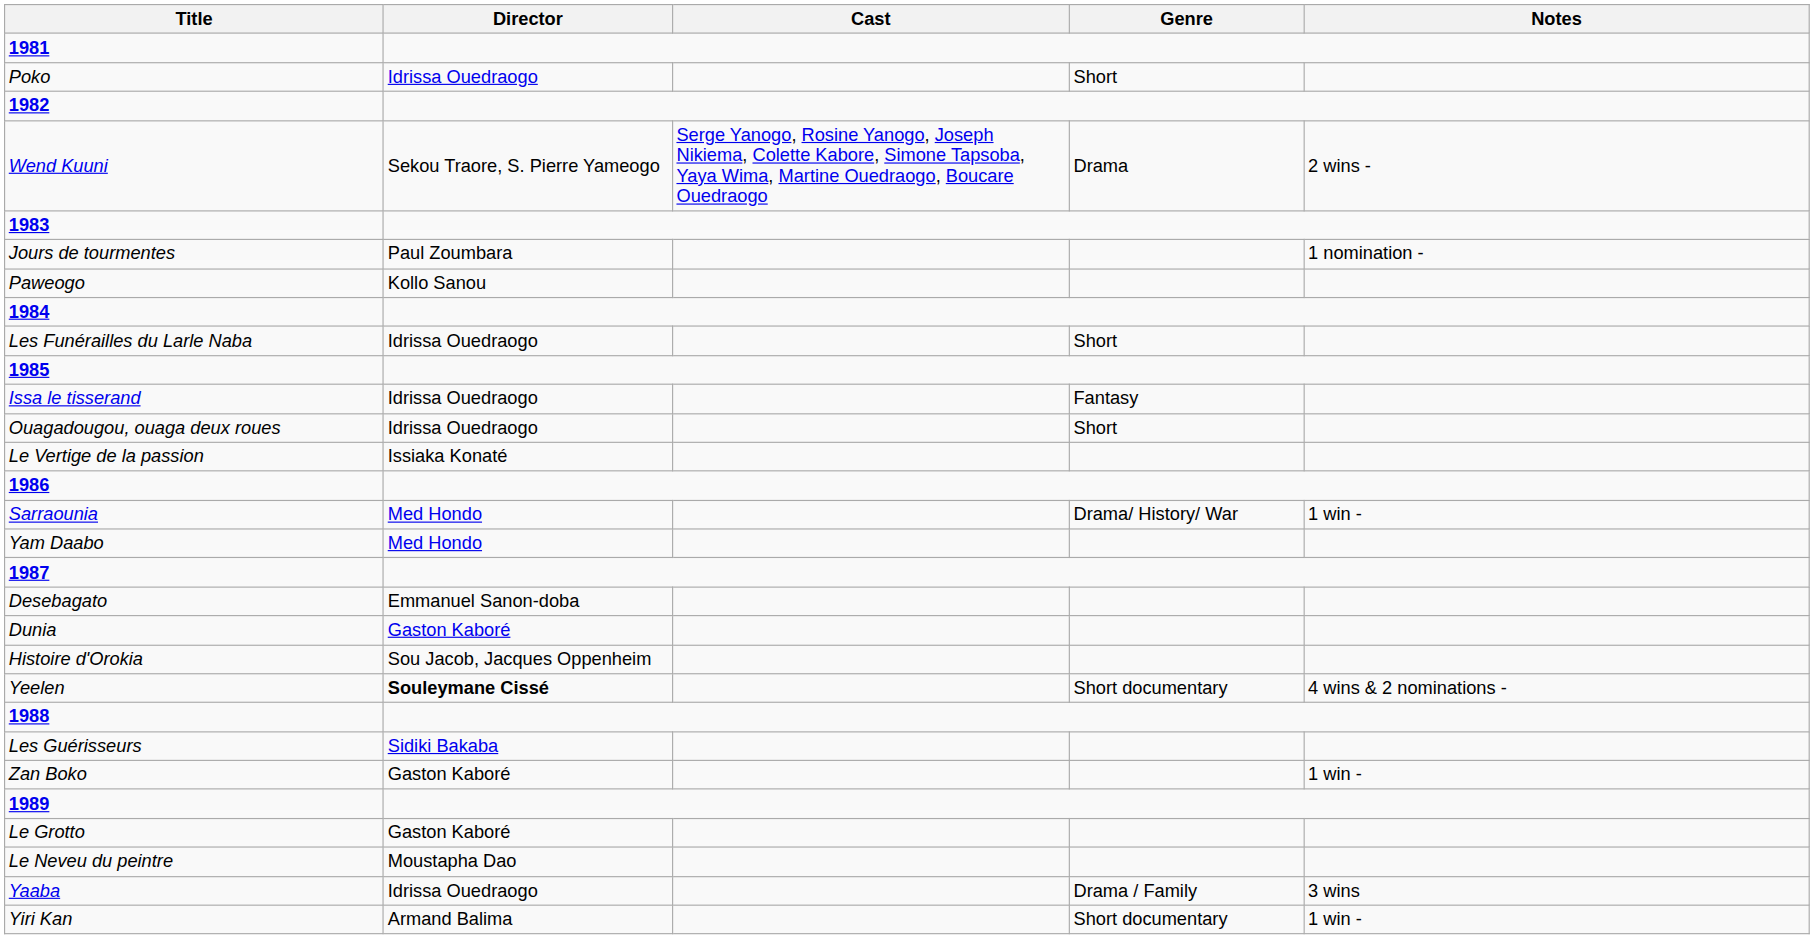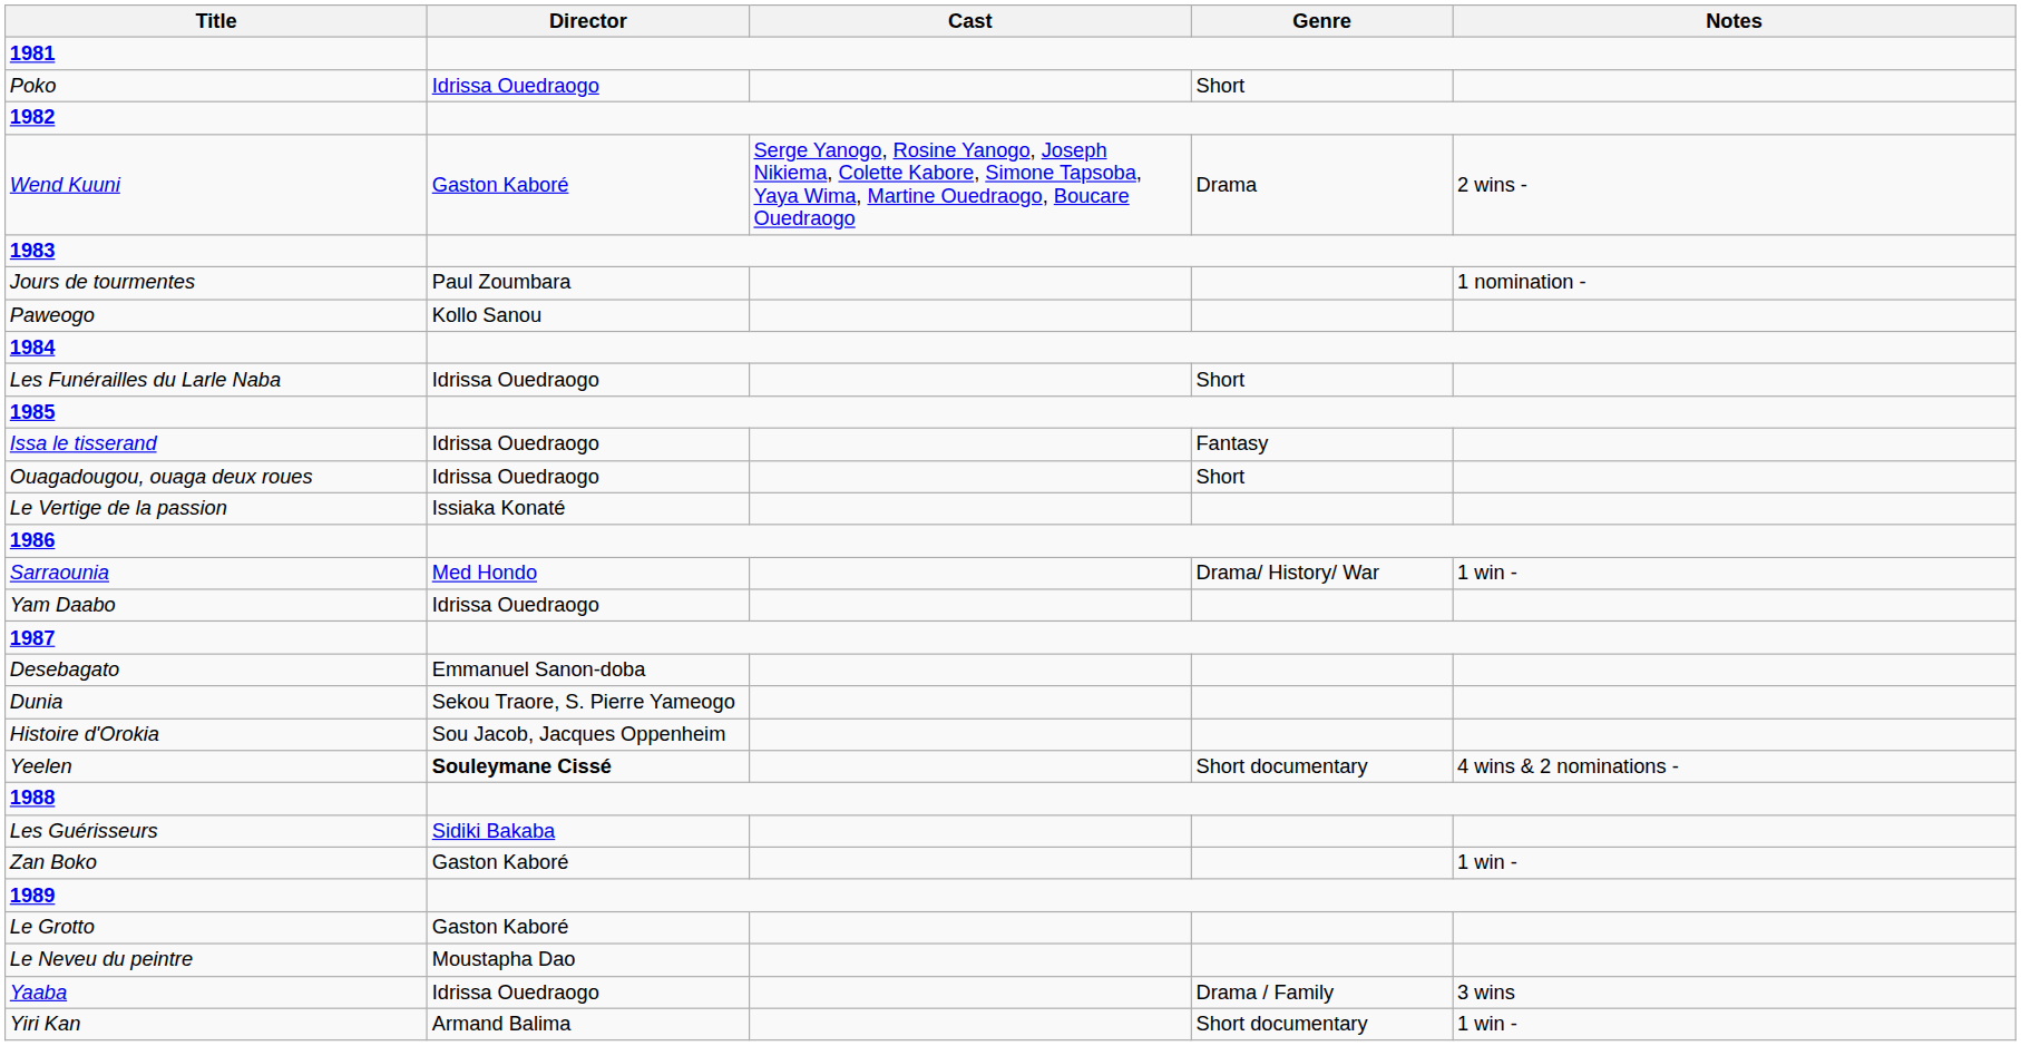Wend Kuuni | Director: Sekou Traore, S. Pierre Yameogo -> Gaston Kaboré
Yam Daabo | Director: Med Hondo -> Idrissa Ouedraogo
Dunia | Director: Gaston Kaboré -> Sekou Traore, S. Pierre Yameogo
